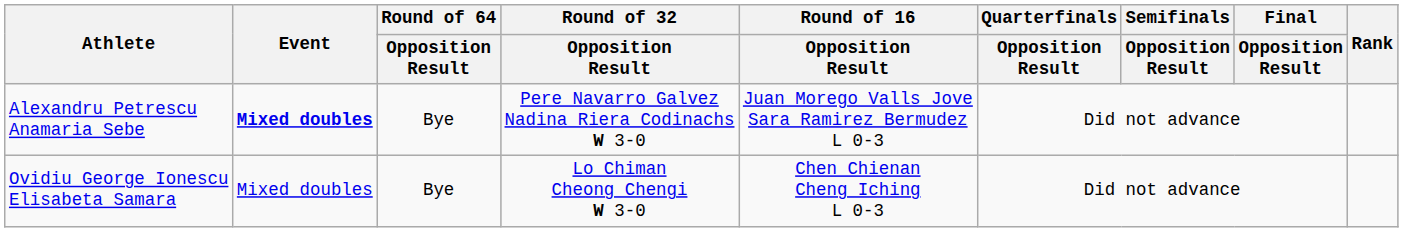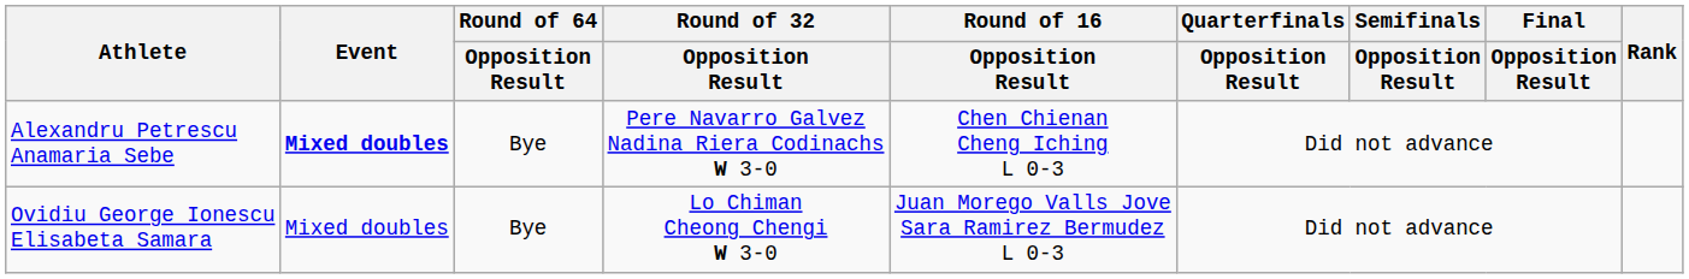Alexandru Petrescu Anamaria Sebe | Round of 16 / Opposition Result: Juan Morego Valls Jove Sara Ramirez Bermudez L 0-3 -> Chen Chienan Cheng Iching L 0-3
Ovidiu George Ionescu Elisabeta Samara | Round of 16 / Opposition Result: Chen Chienan Cheng Iching L 0-3 -> Juan Morego Valls Jove Sara Ramirez Bermudez L 0-3
